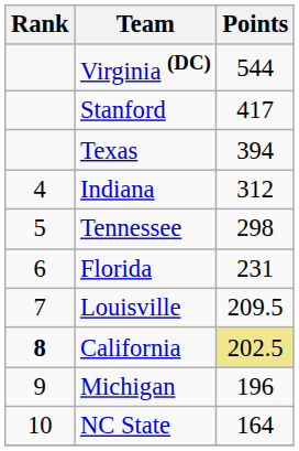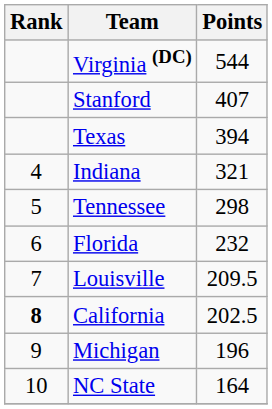Stanford | Points: 417 -> 407
Indiana | Points: 312 -> 321
Florida | Points: 231 -> 232
California | Points: khaki background -> no background
